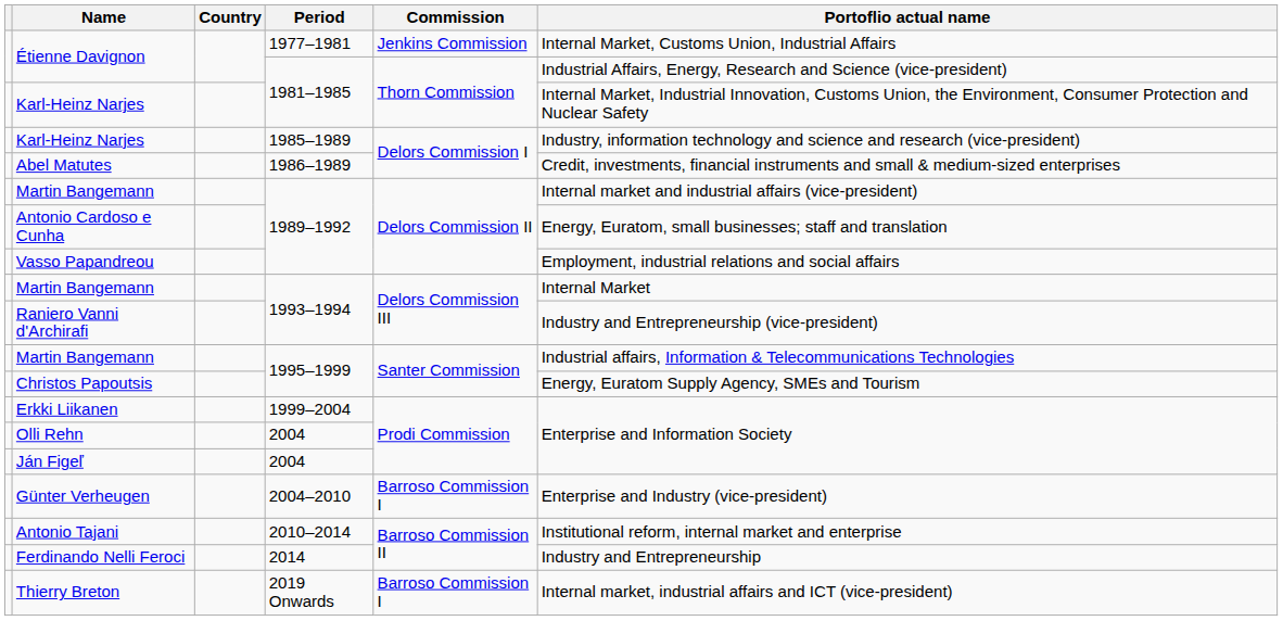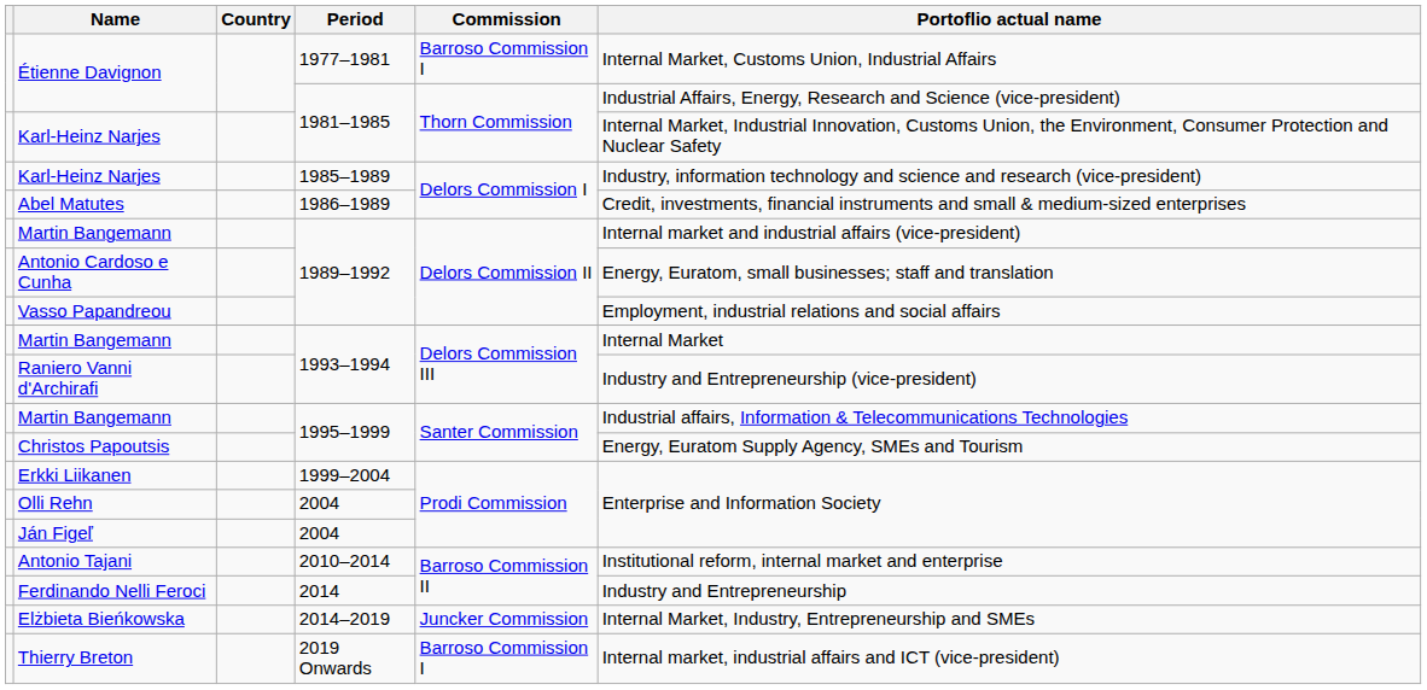Étienne Davignon / 1977–1981 | Commission: Jenkins Commission -> Barroso Commission I
- row: Günter Verheugen | 2004–2010 | Barroso Commission I | Enterprise and Industry (vice-president)
+ row: Elżbieta Bieńkowska | 2014–2019 | Juncker Commission | Internal Market, Industry, Entrepreneurship and SMEs
